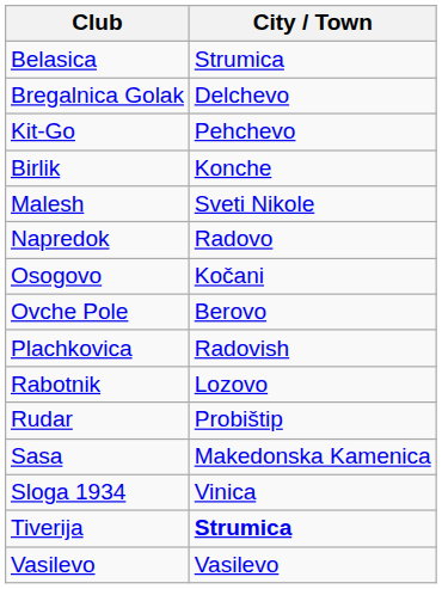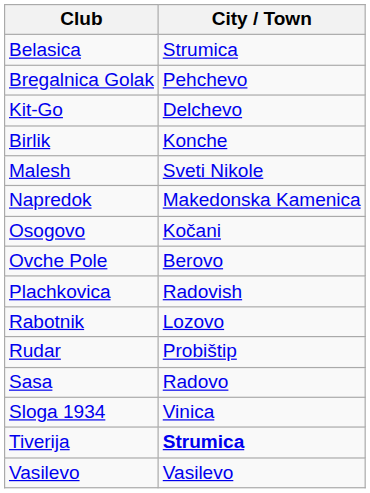Bregalnica Golak | City / Town: Delchevo -> Pehchevo
Kit-Go | City / Town: Pehchevo -> Delchevo
Napredok | City / Town: Radovo -> Makedonska Kamenica
Sasa | City / Town: Makedonska Kamenica -> Radovo
